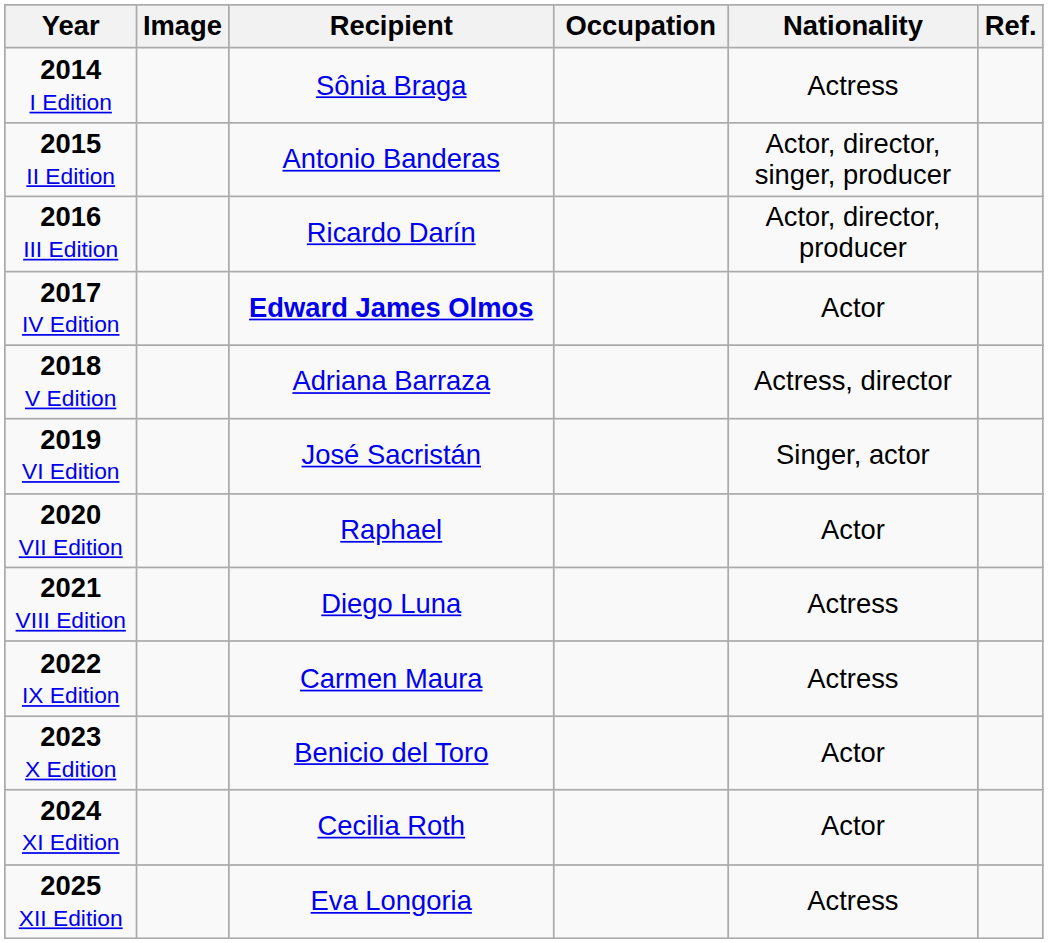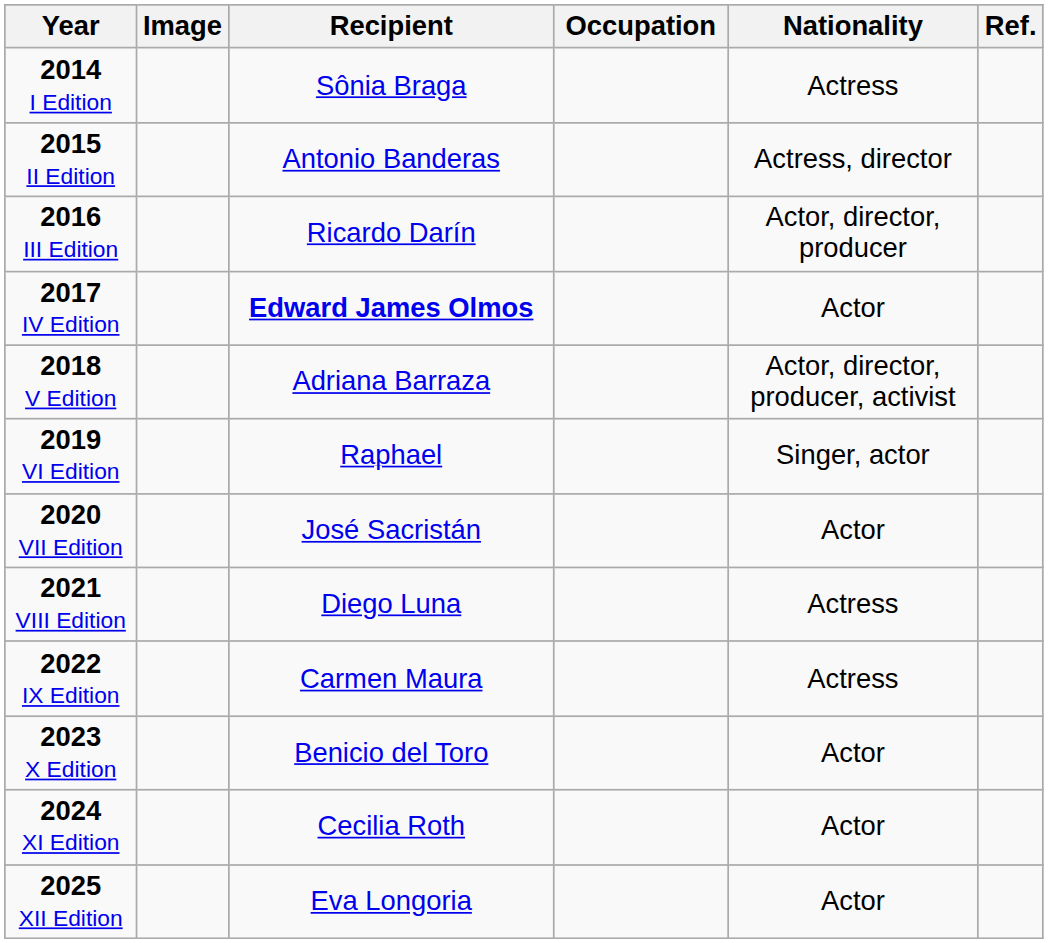2015 II Edition | Nationality: Actor, director, singer, producer -> Actress, director
2018 V Edition | Nationality: Actress, director -> Actor, director, producer, activist
2019 VI Edition | Recipient: José Sacristán -> Raphael
2020 VII Edition | Recipient: Raphael -> José Sacristán
2025 XII Edition | Nationality: Actress -> Actor
